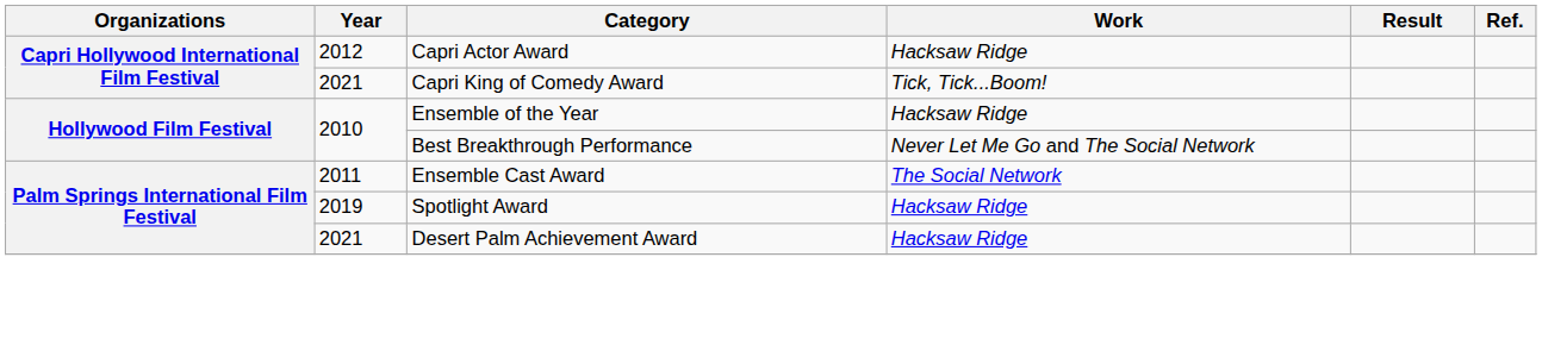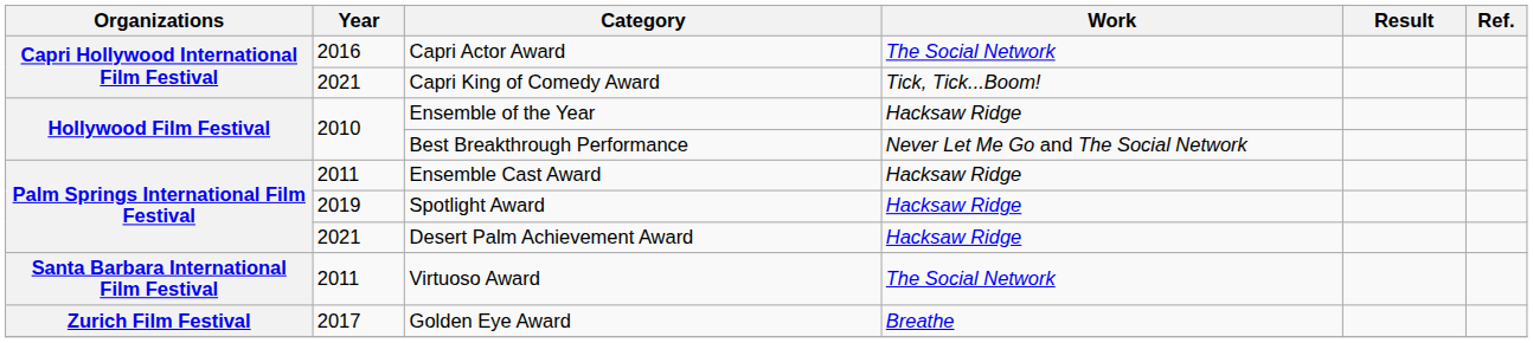Capri Actor Award | Year: 2012 -> 2016
Capri Actor Award | Work: Hacksaw Ridge -> The Social Network
Ensemble Cast Award | Work: The Social Network -> Hacksaw Ridge
+ row: Santa Barbara International Film Festival | 2011 | Virtuoso Award | The Social Network
+ row: Zurich Film Festival | 2017 | Golden Eye Award | Breathe
